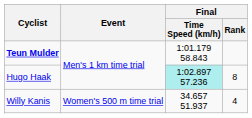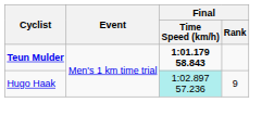Teun Mulder | Final / Time Speed (km/h): normal -> bold
Hugo Haak | Final / Rank: 8 -> 9
- row: Willy Kanis | Women's 500 m time trial | 34.657 51.937 | 4
